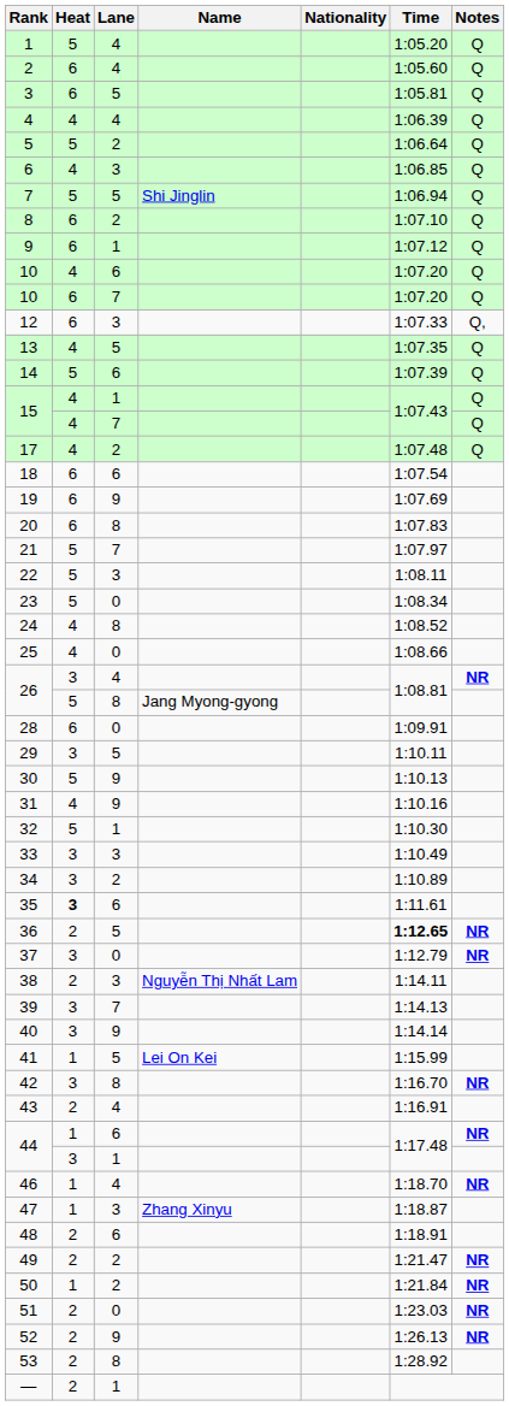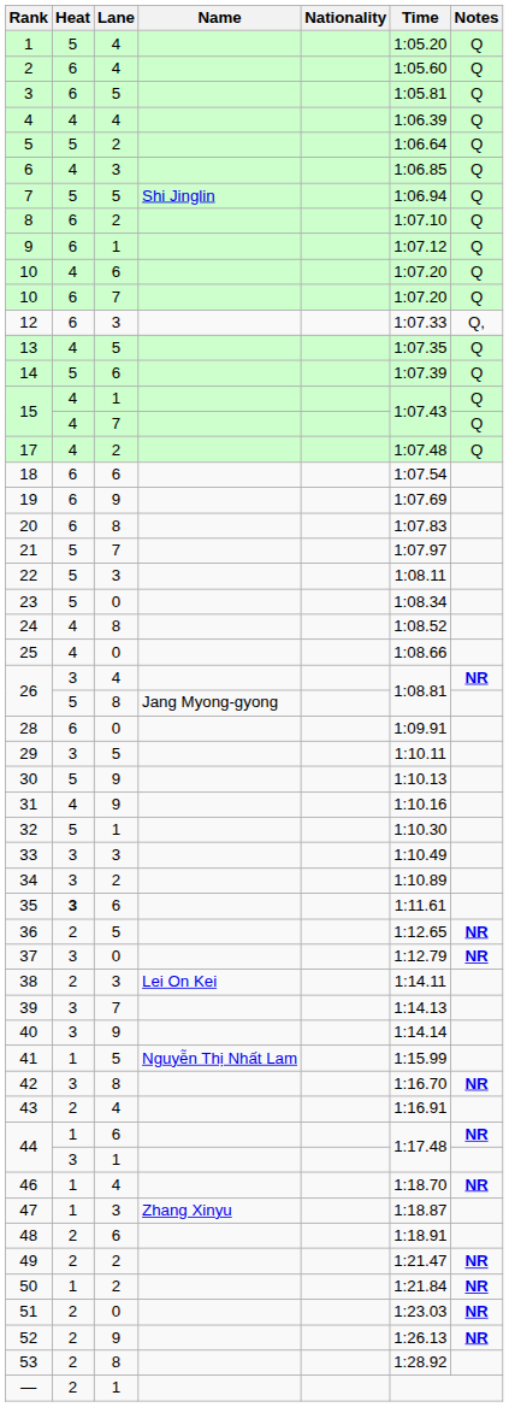36 | Time: bold -> normal
38 | Name: Nguyễn Thị Nhất Lam -> Lei On Kei
41 | Name: Lei On Kei -> Nguyễn Thị Nhất Lam
